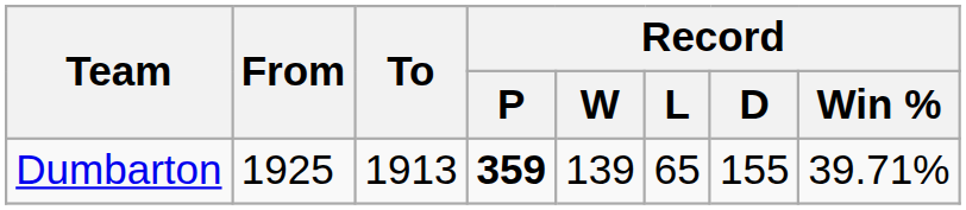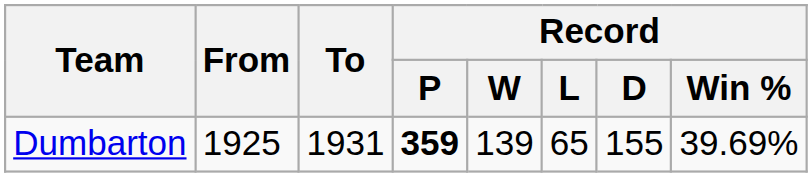Dumbarton | To: 1913 -> 1931
Dumbarton | Record / Win %: 39.71% -> 39.69%
